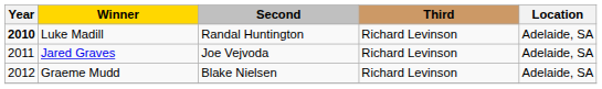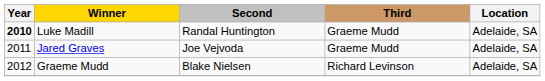Luke Madill | Third: Richard Levinson -> Graeme Mudd
Jared Graves | Third: Richard Levinson -> Graeme Mudd
